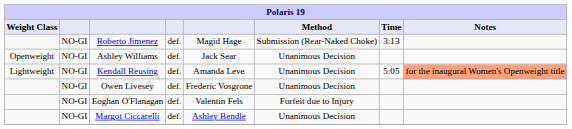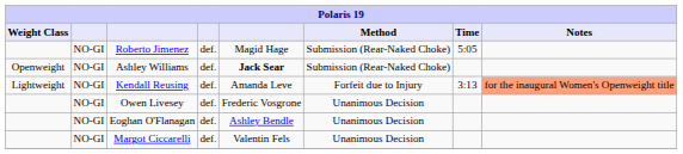Roberto Jimenez | Time: 3:13 -> 5:05
Ashley Williams | column 5: normal -> bold
Ashley Williams | Method: Unanimous Decision -> Submission (Rear-Naked Choke)
Kendall Reusing | Method: Unanimous Decision -> Forfeit due to Injury
Kendall Reusing | Time: 5:05 -> 3:13
Eoghan O'Flanagan | column 5: Valentin Fels -> Ashley Bendle
Eoghan O'Flanagan | Method: Forfeit due to Injury -> Unanimous Decision
Margot Ciccarelli | column 5: Ashley Bendle -> Valentin Fels
